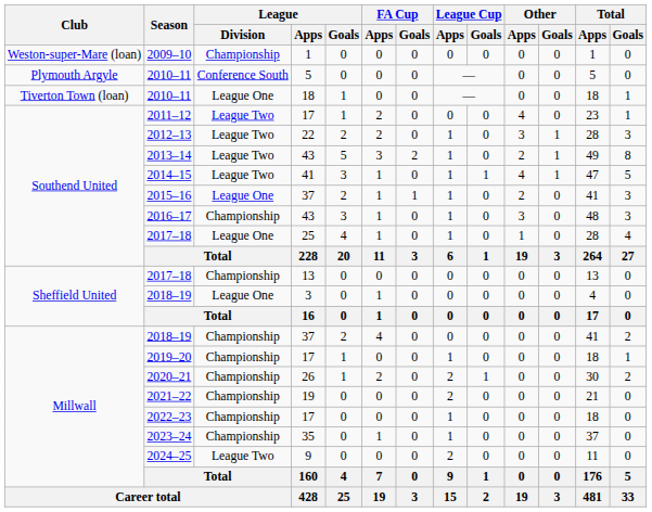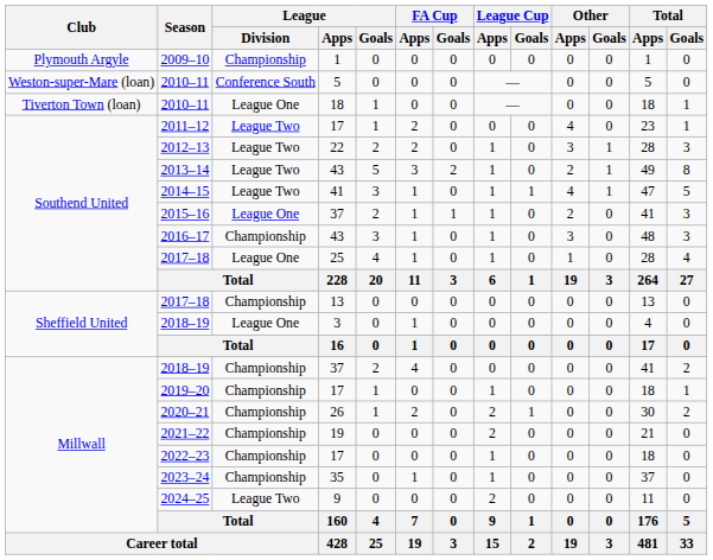2009–10 | Club: Weston-super-Mare (loan) -> Plymouth Argyle
2010–11 / 5 | Club: Plymouth Argyle -> Weston-super-Mare (loan)
